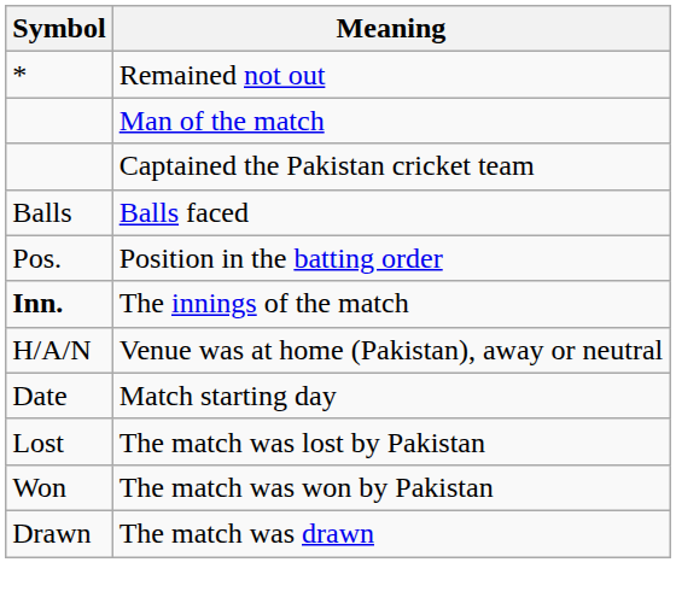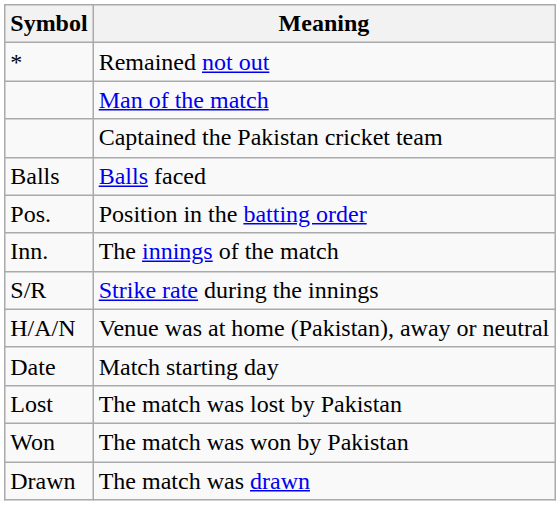The innings of the match | Symbol: bold -> normal
+ row: S/R | Strike rate during the innings
